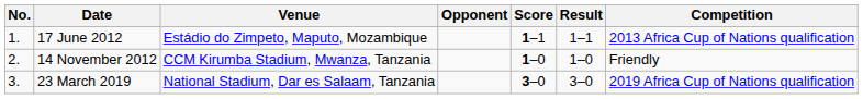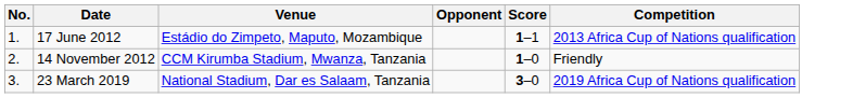- column: Result | 1–1 | 1–0 | 3–0
